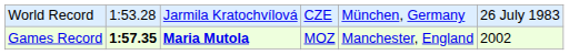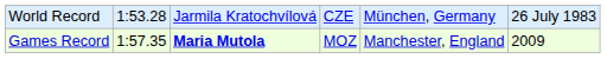Games Record | column 2: bold -> normal
Games Record | column 6: 2002 -> 2009
